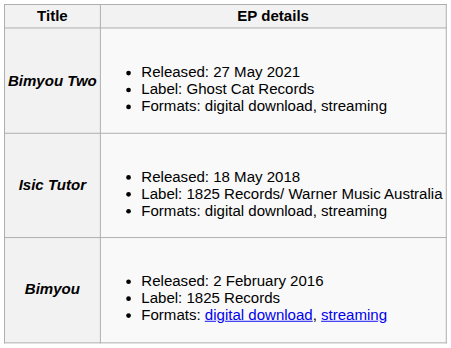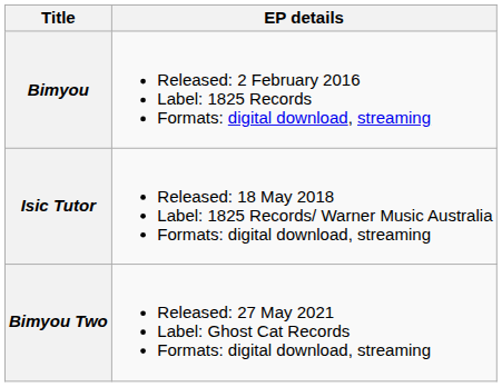rows swapped: Bimyou <-> Bimyou Two
